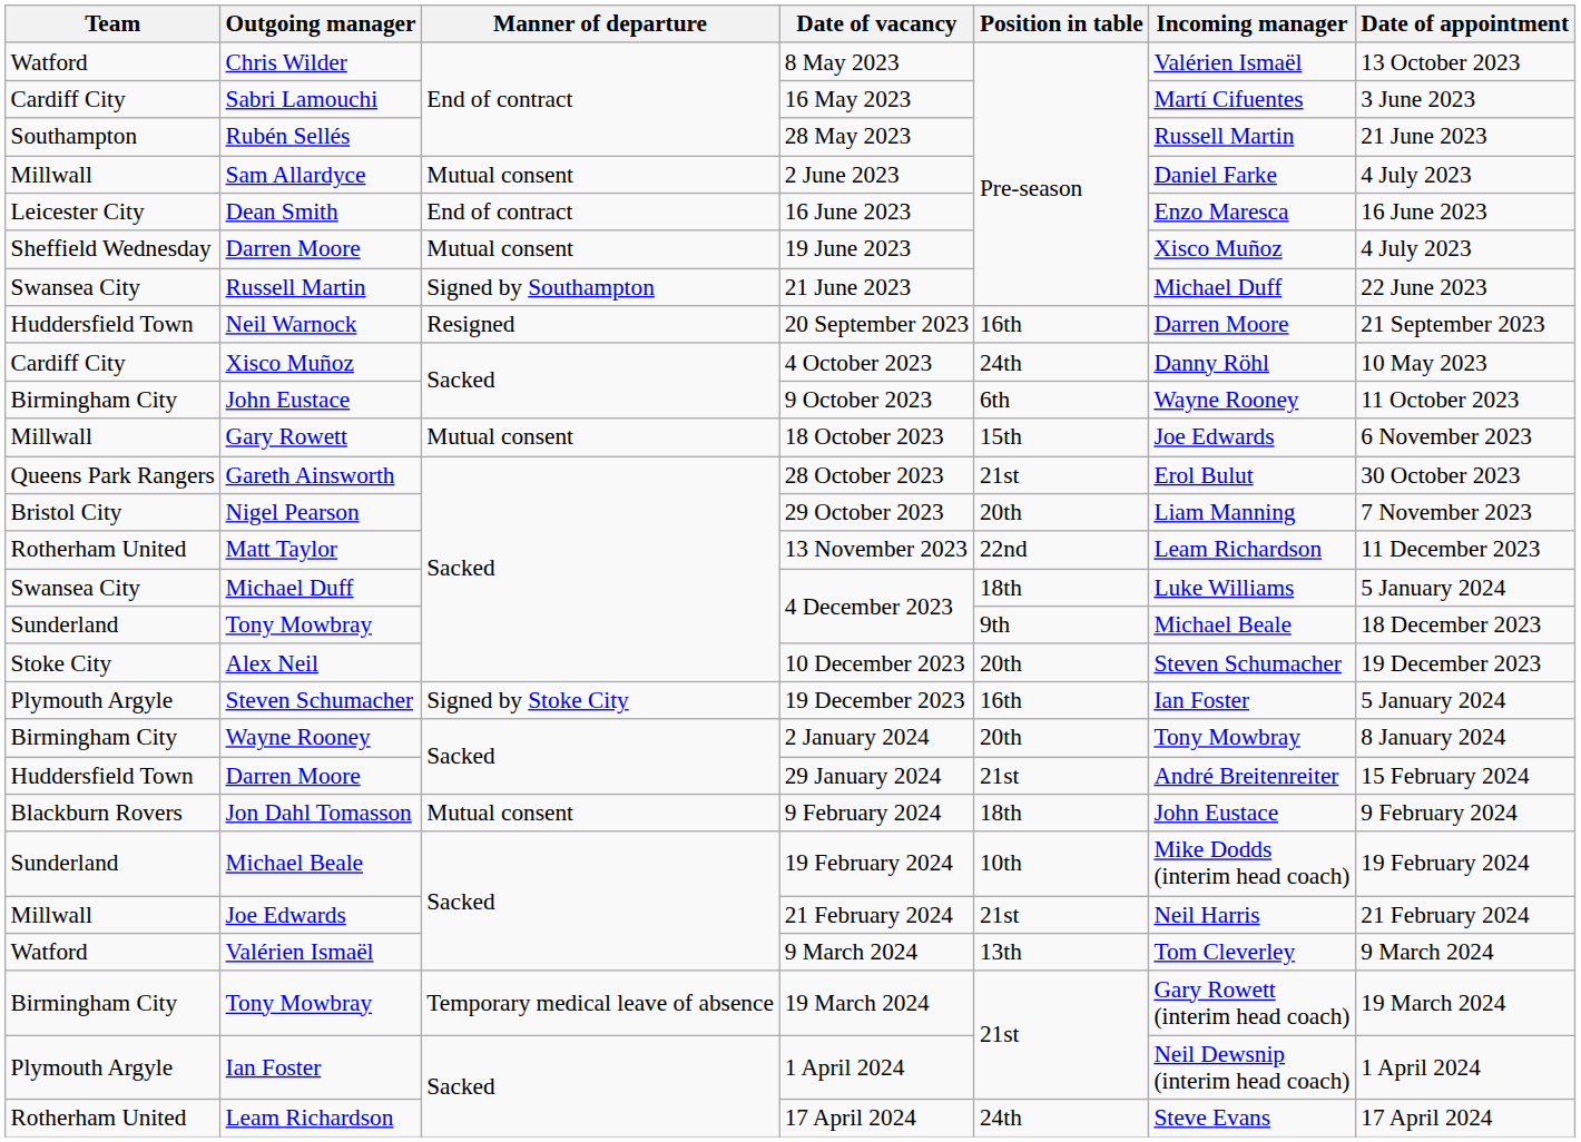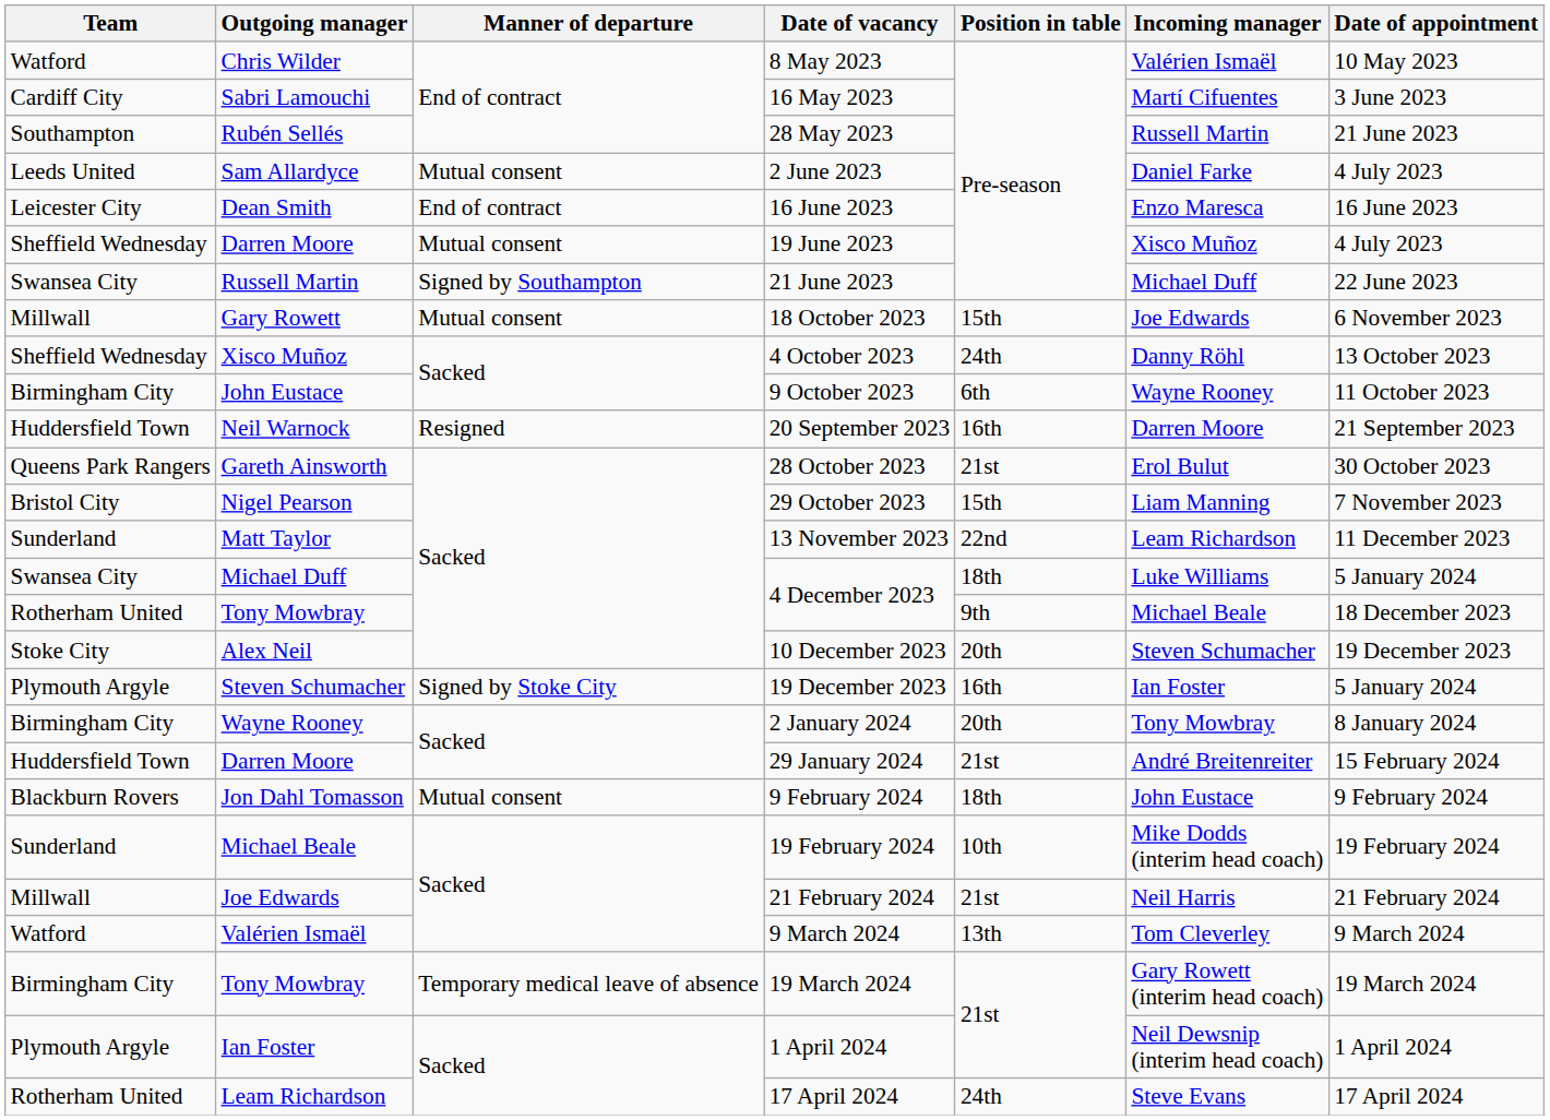8 May 2023 | Date of appointment: 13 October 2023 -> 10 May 2023
2 June 2023 | Team: Millwall -> Leeds United
rows swapped: 20 September 2023 <-> 18 October 2023
4 October 2023 | Team: Cardiff City -> Sheffield Wednesday
4 October 2023 | Date of appointment: 10 May 2023 -> 13 October 2023
29 October 2023 | Position in table: 20th -> 15th
13 November 2023 | Team: Rotherham United -> Sunderland
Tony Mowbray / 4 December 2023 | Team: Sunderland -> Rotherham United
